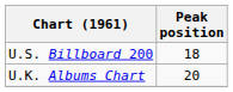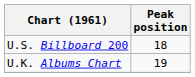U.K. Albums Chart | Peak position: 20 -> 19
